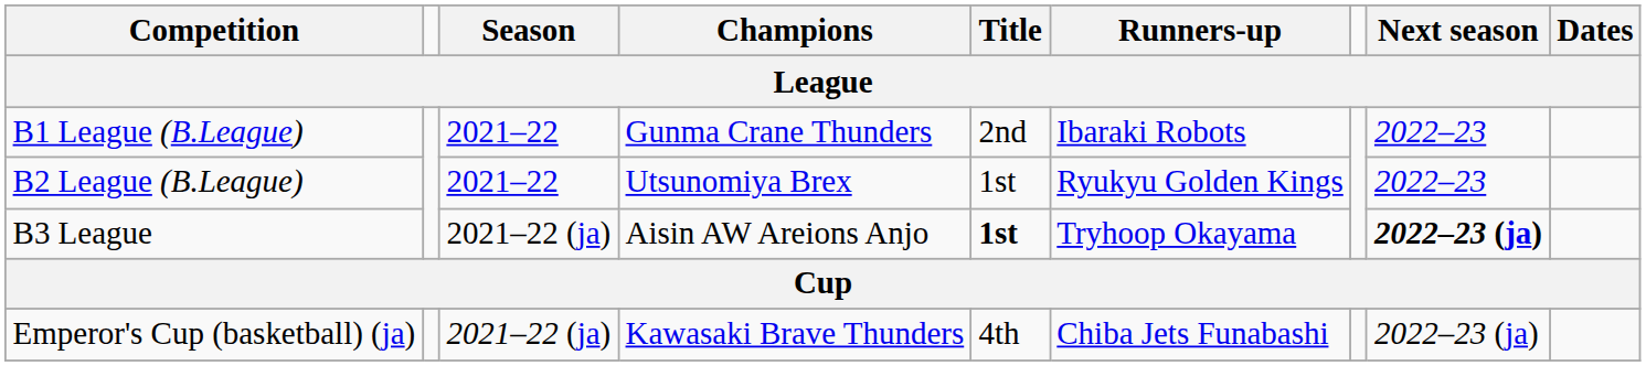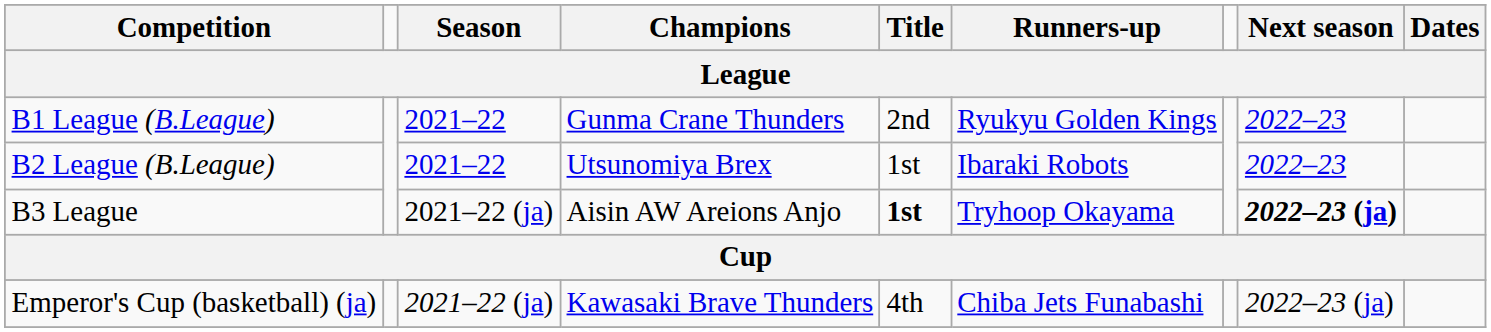B1 League (B.League) | Runners-up: Ibaraki Robots -> Ryukyu Golden Kings
B2 League (B.League) | Runners-up: Ryukyu Golden Kings -> Ibaraki Robots
